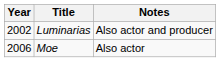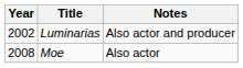Moe | Year: 2006 -> 2008
